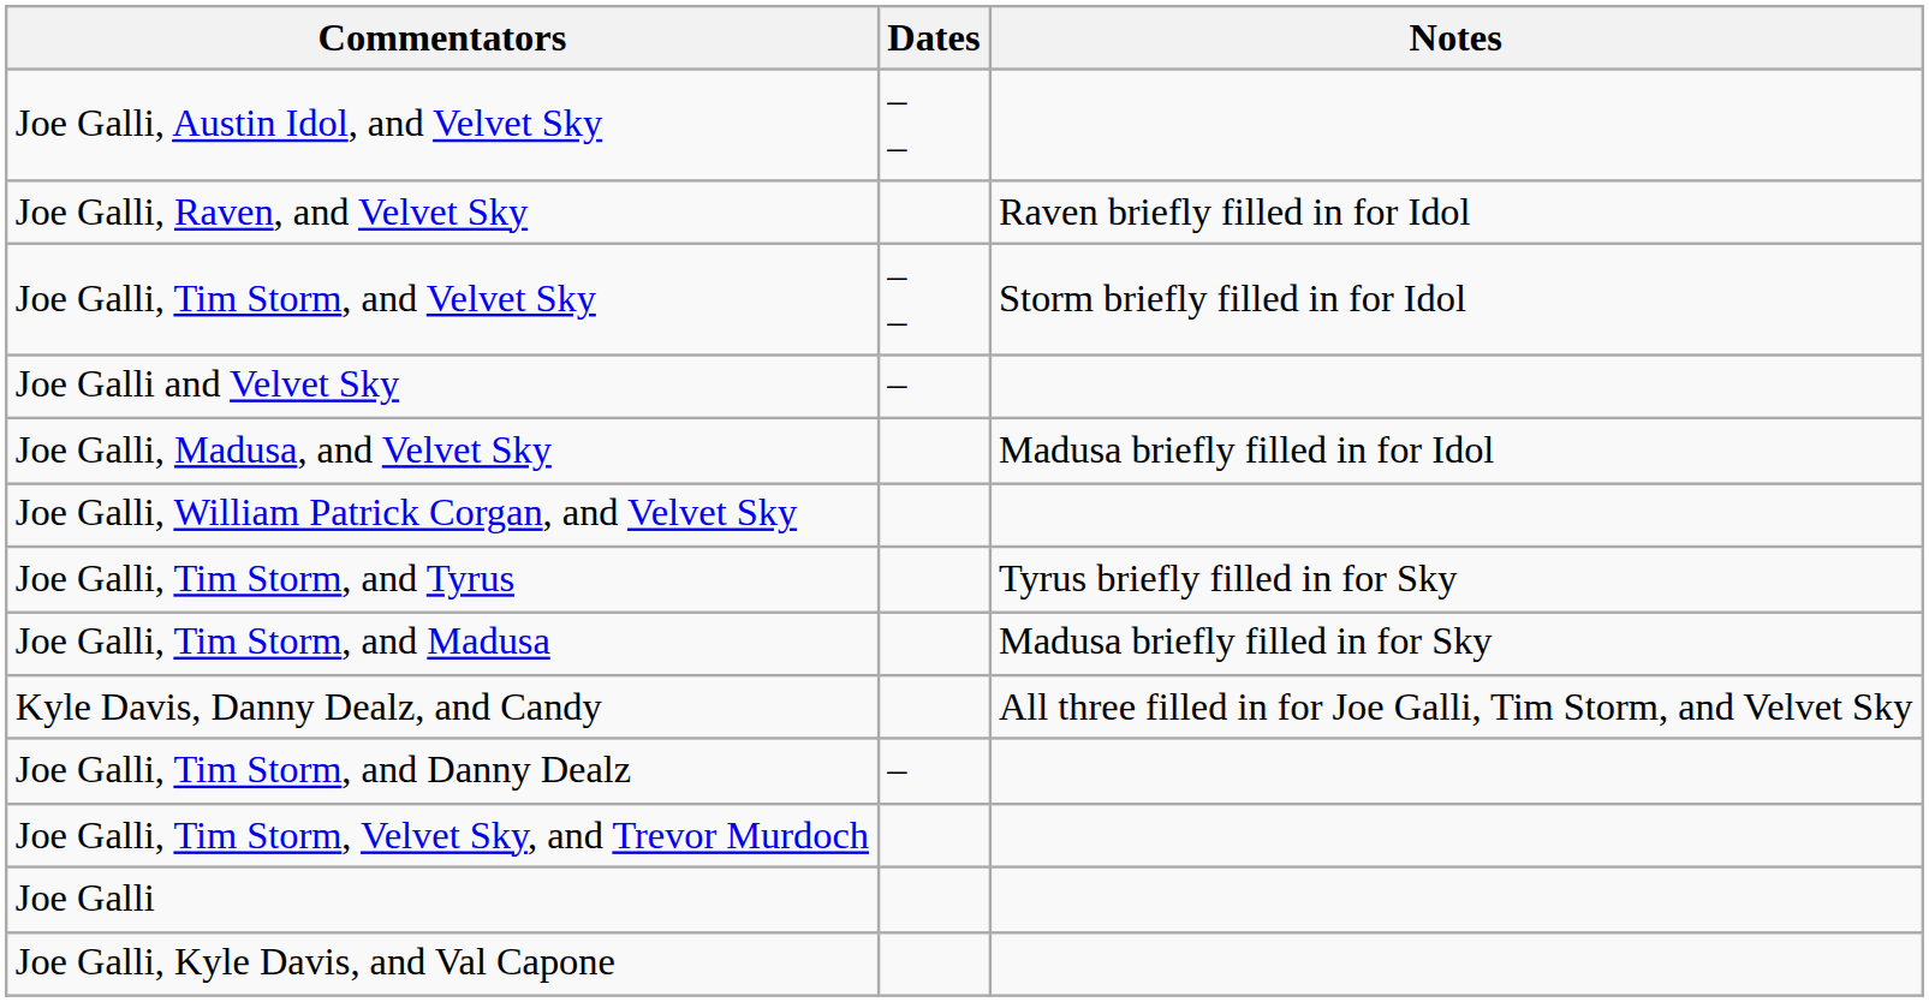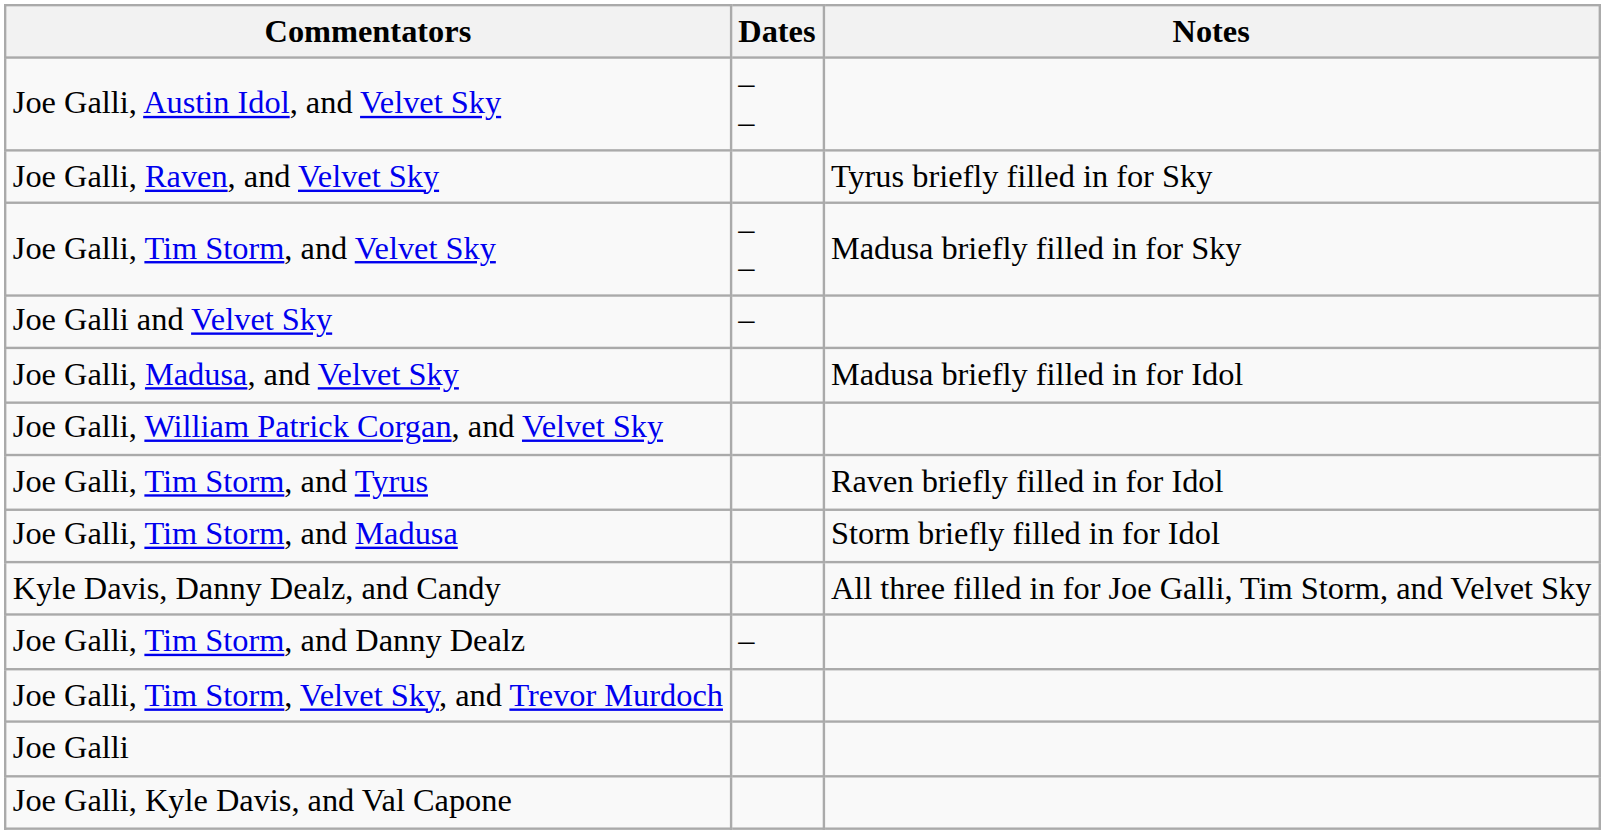Joe Galli, Raven, and Velvet Sky | Notes: Raven briefly filled in for Idol -> Tyrus briefly filled in for Sky
Joe Galli, Tim Storm, and Velvet Sky | Notes: Storm briefly filled in for Idol -> Madusa briefly filled in for Sky
Joe Galli, Tim Storm, and Tyrus | Notes: Tyrus briefly filled in for Sky -> Raven briefly filled in for Idol
Joe Galli, Tim Storm, and Madusa | Notes: Madusa briefly filled in for Sky -> Storm briefly filled in for Idol
